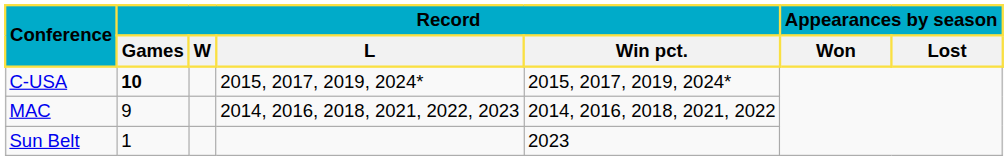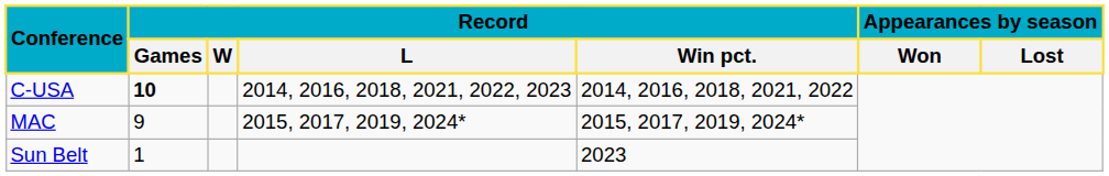C-USA | Record / L: 2015, 2017, 2019, 2024* -> 2014, 2016, 2018, 2021, 2022, 2023
C-USA | Record / Win pct.: 2015, 2017, 2019, 2024* -> 2014, 2016, 2018, 2021, 2022
MAC | Record / L: 2014, 2016, 2018, 2021, 2022, 2023 -> 2015, 2017, 2019, 2024*
MAC | Record / Win pct.: 2014, 2016, 2018, 2021, 2022 -> 2015, 2017, 2019, 2024*
